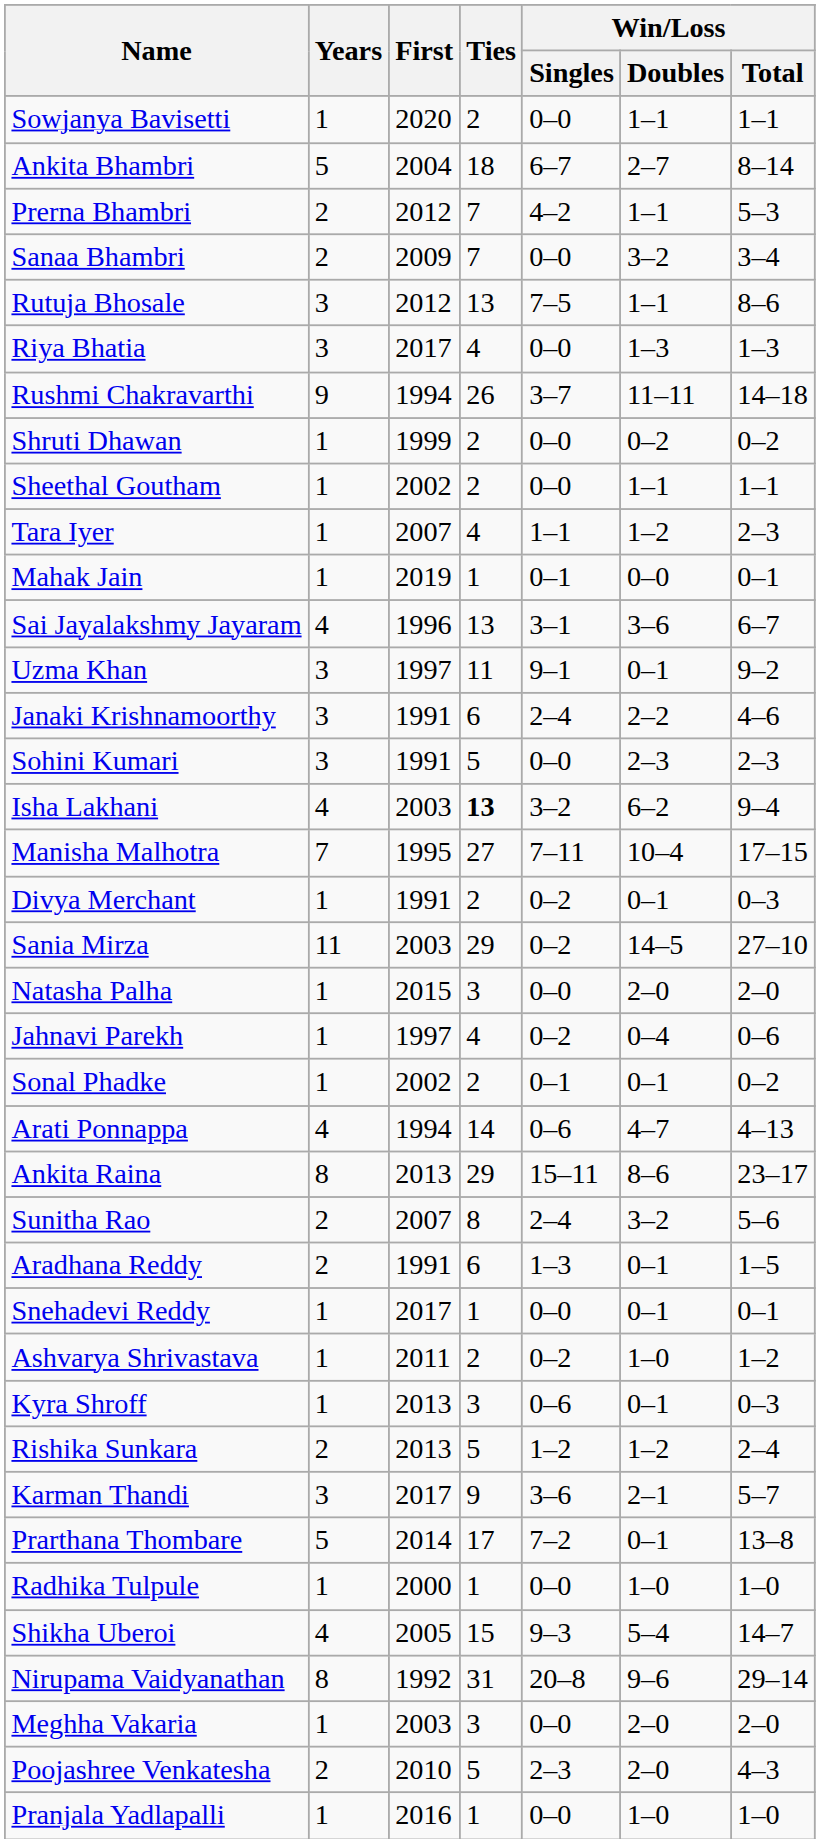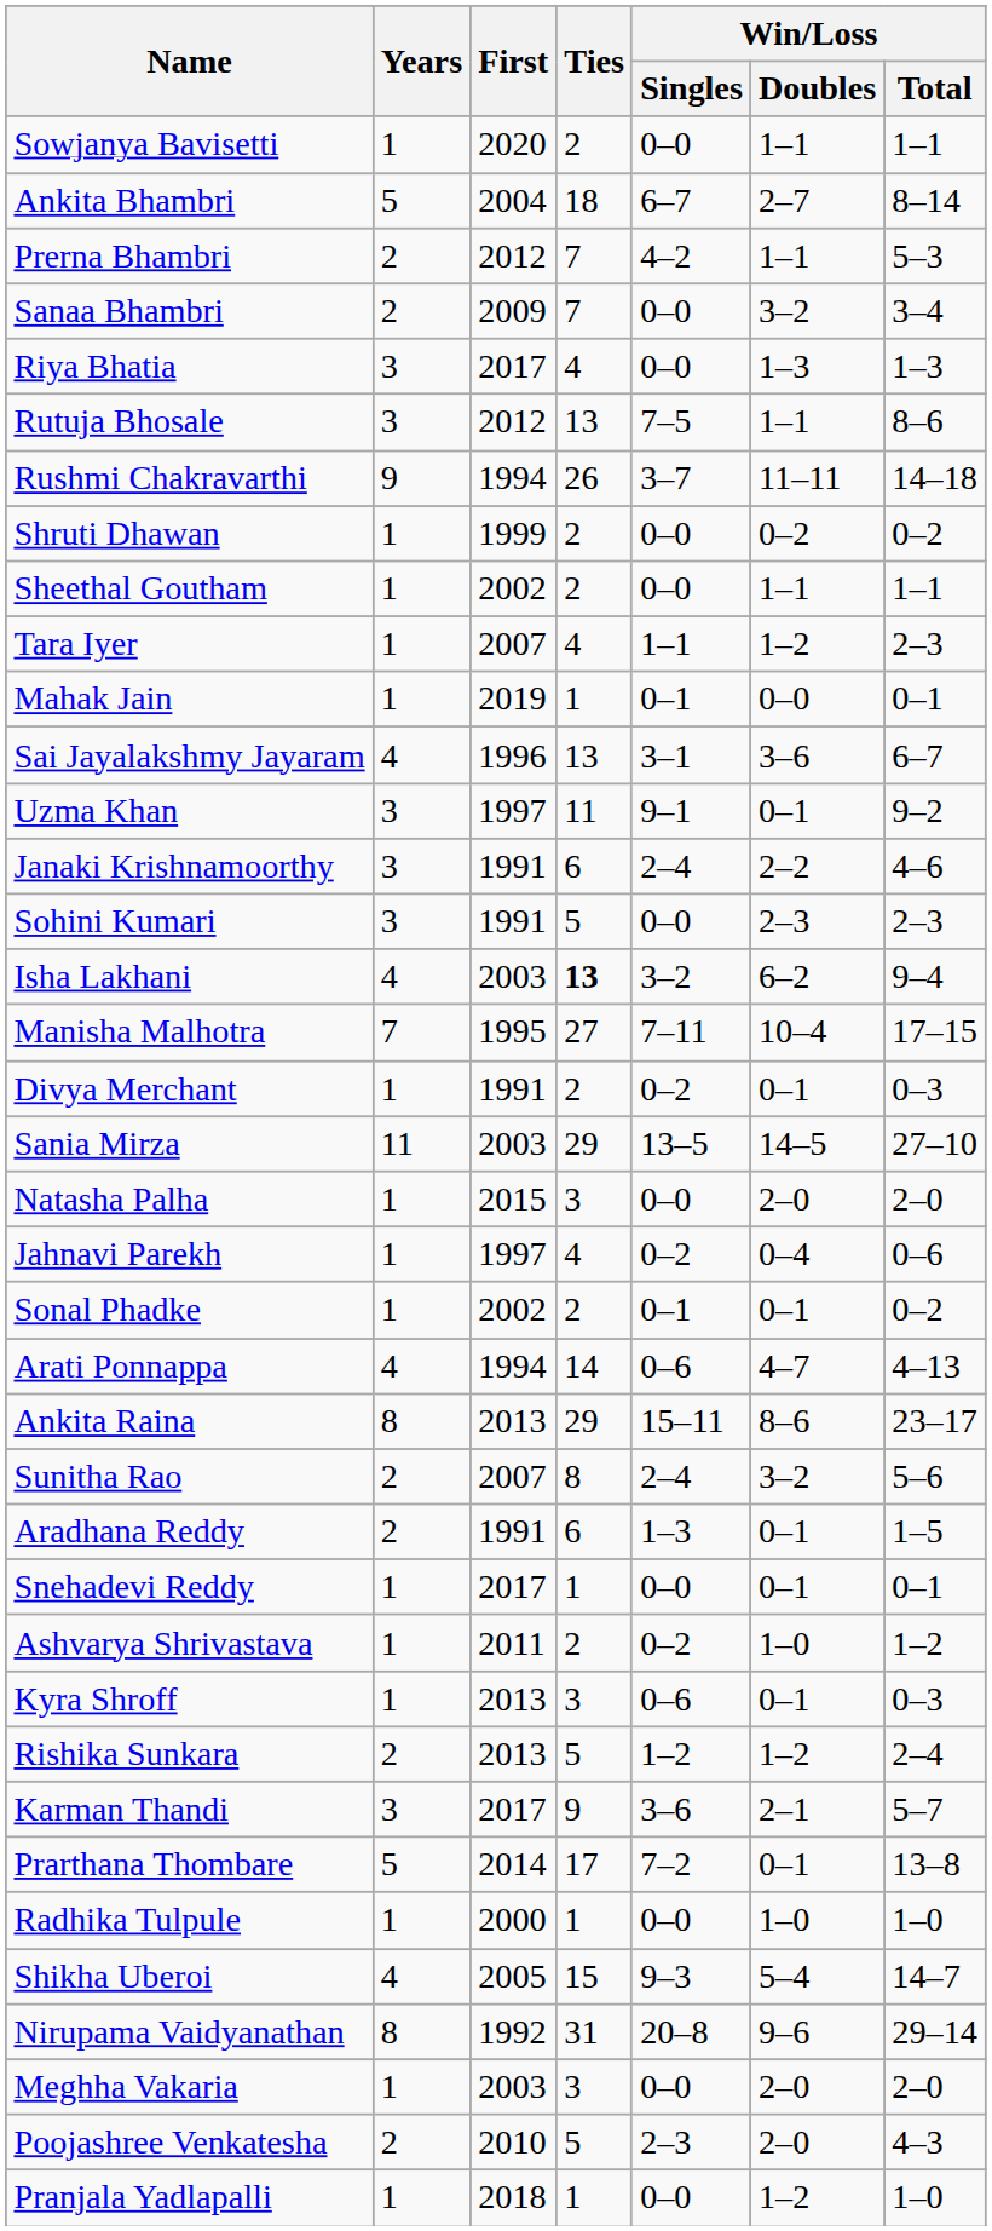rows swapped: Riya Bhatia <-> Rutuja Bhosale
Sania Mirza | Win/Loss / Singles: 0–2 -> 13–5
Pranjala Yadlapalli | First: 2016 -> 2018
Pranjala Yadlapalli | Win/Loss / Doubles: 1–0 -> 1–2
